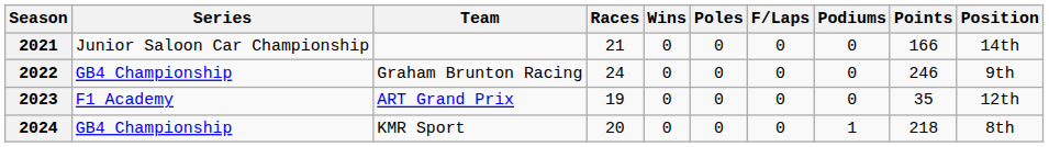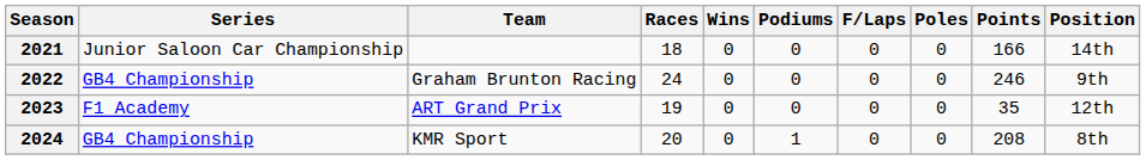columns swapped: Poles <-> Podiums
2021 | Races: 21 -> 18
2024 | Points: 218 -> 208
